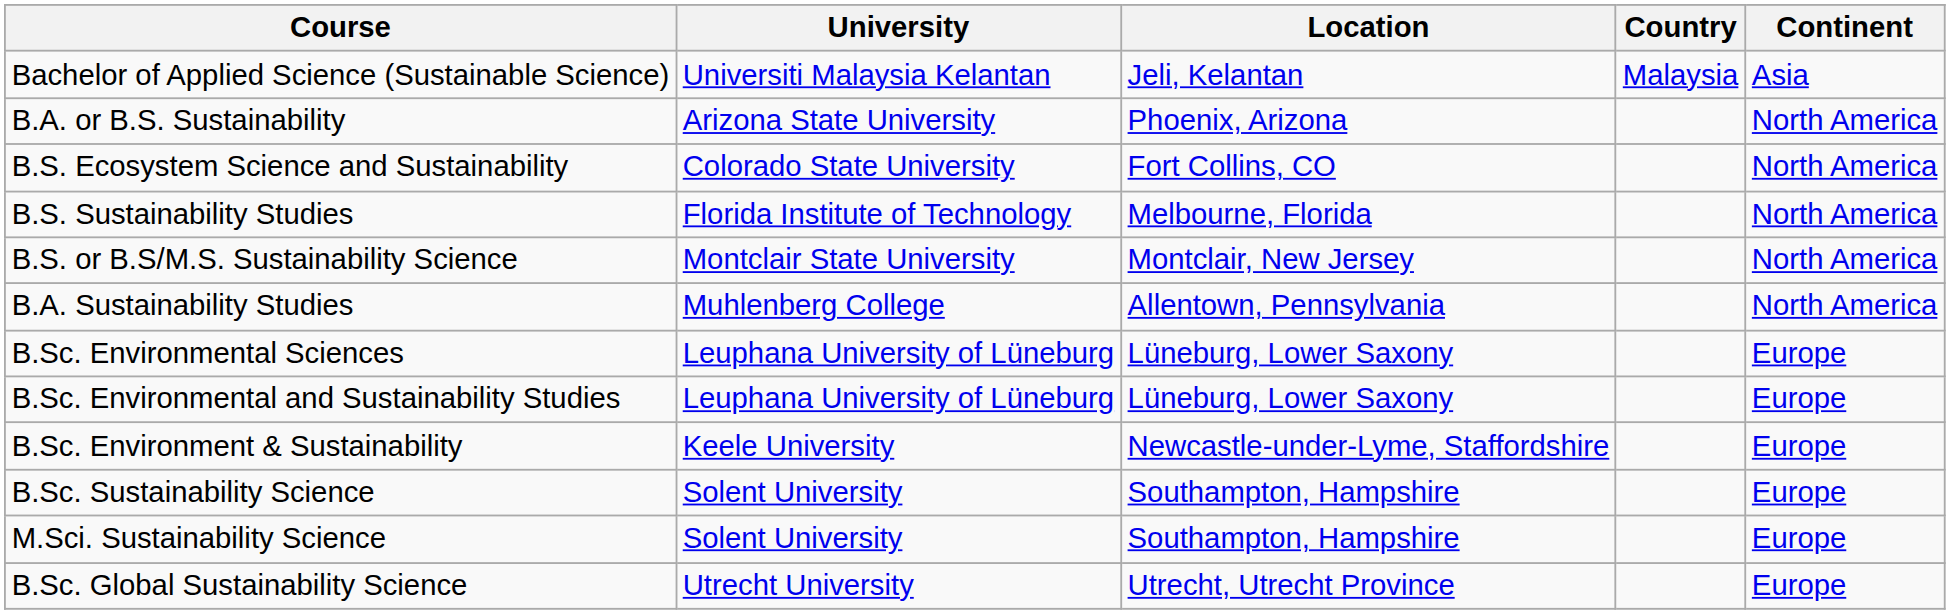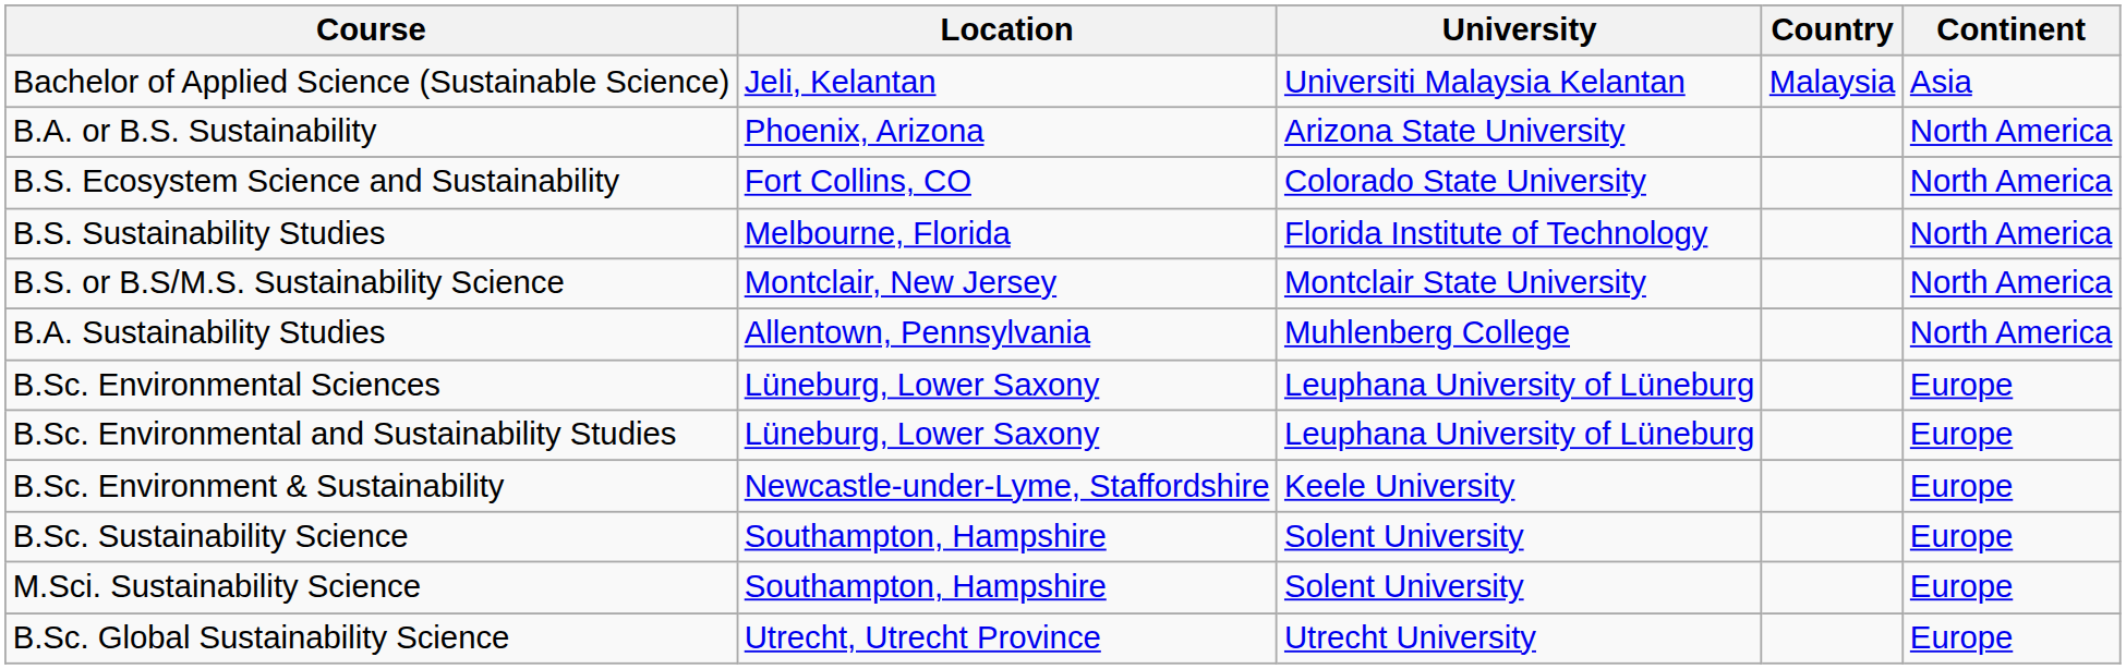columns swapped: University <-> Location
